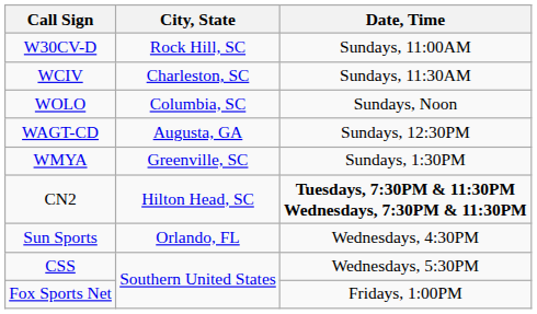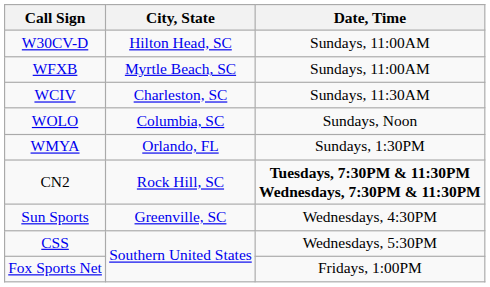W30CV-D | City, State: Rock Hill, SC -> Hilton Head, SC
+ row: WFXB | Myrtle Beach, SC | Sundays, 11:00AM
- row: WAGT-CD | Augusta, GA | Sundays, 12:30PM
WMYA | City, State: Greenville, SC -> Orlando, FL
CN2 | City, State: Hilton Head, SC -> Rock Hill, SC
Sun Sports | City, State: Orlando, FL -> Greenville, SC
